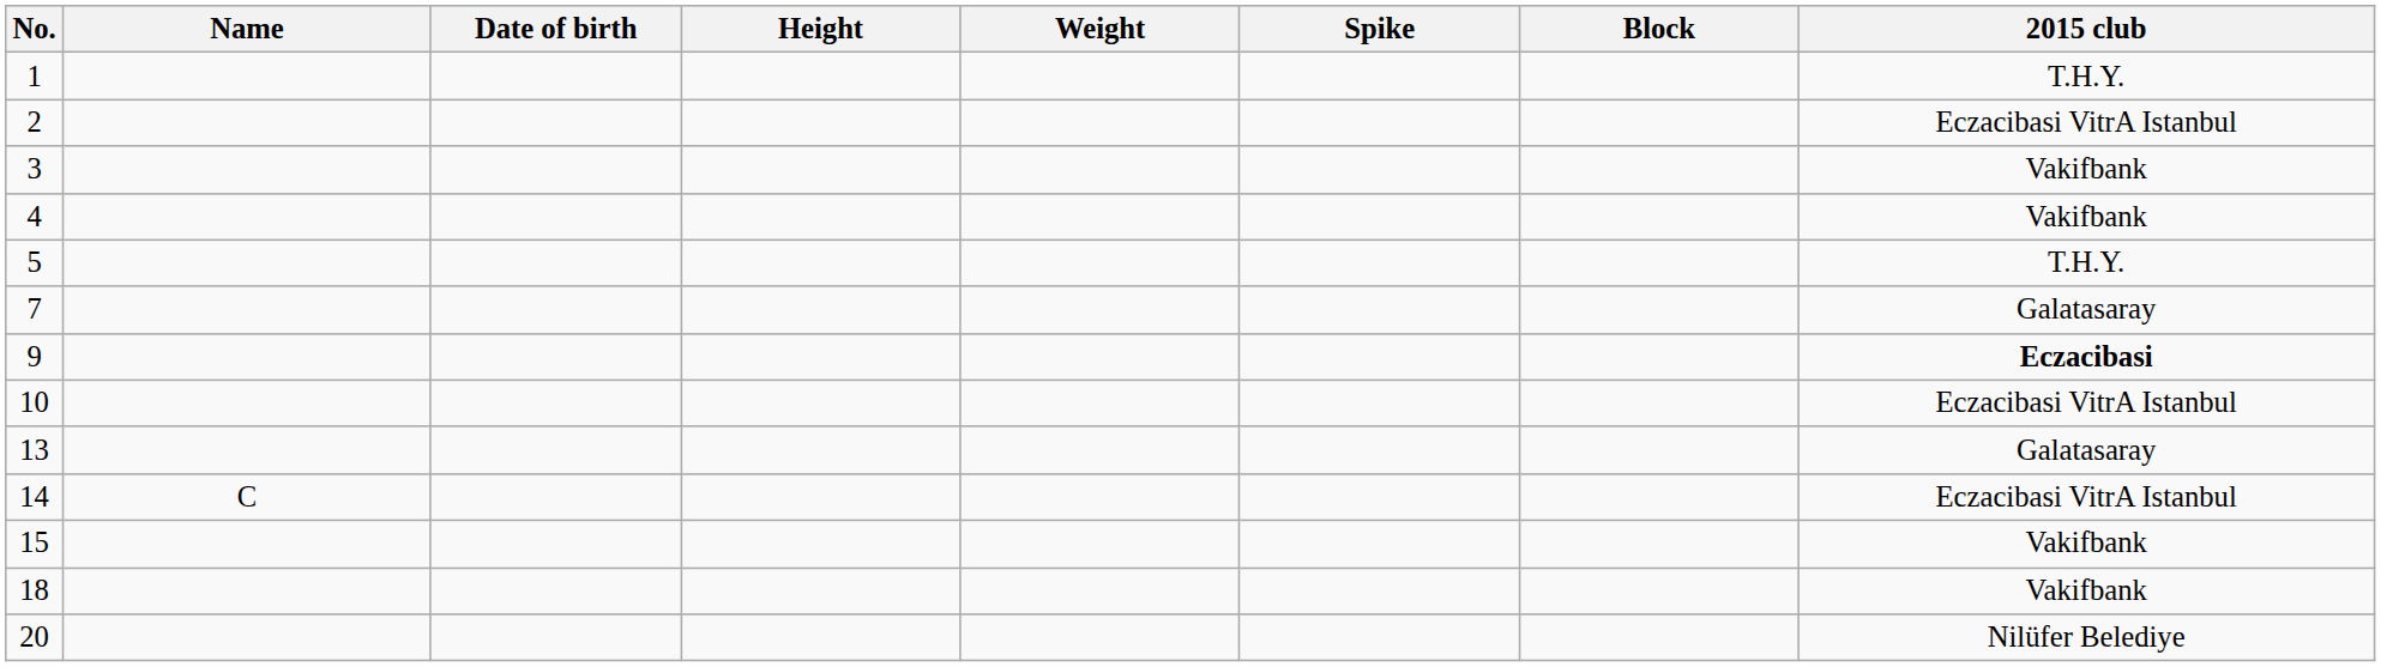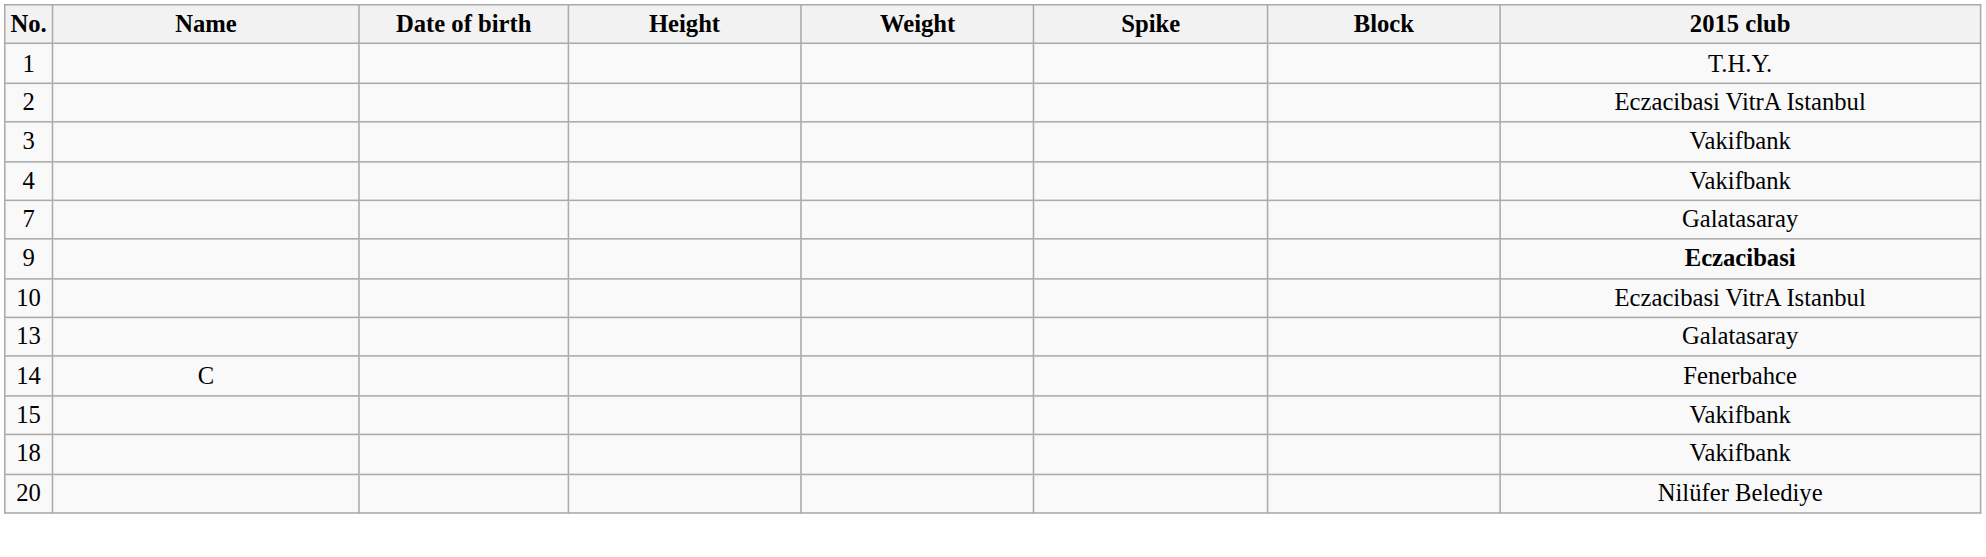- row: 5 | T.H.Y.
14 | 2015 club: Eczacibasi VitrA Istanbul -> Fenerbahce
